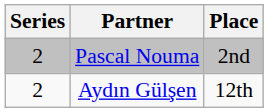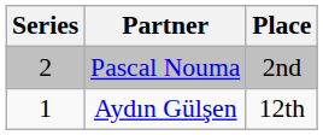Aydın Gülşen | Series: 2 -> 1
